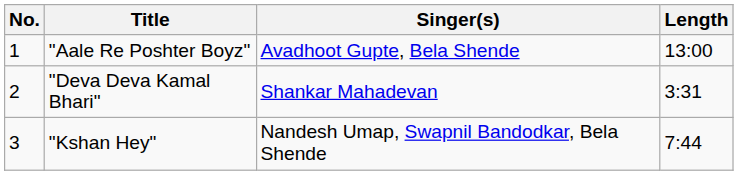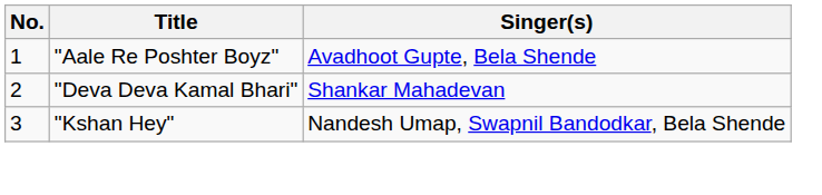- column: Length | 13:00 | 3:31 | 7:44
